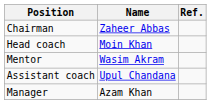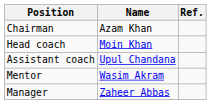Chairman | Name: Zaheer Abbas -> Azam Khan
rows swapped: Assistant coach <-> Mentor
Manager | Name: Azam Khan -> Zaheer Abbas
